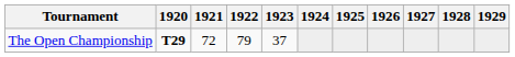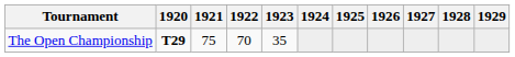The Open Championship | 1921: 72 -> 75
The Open Championship | 1922: 79 -> 70
The Open Championship | 1923: 37 -> 35
